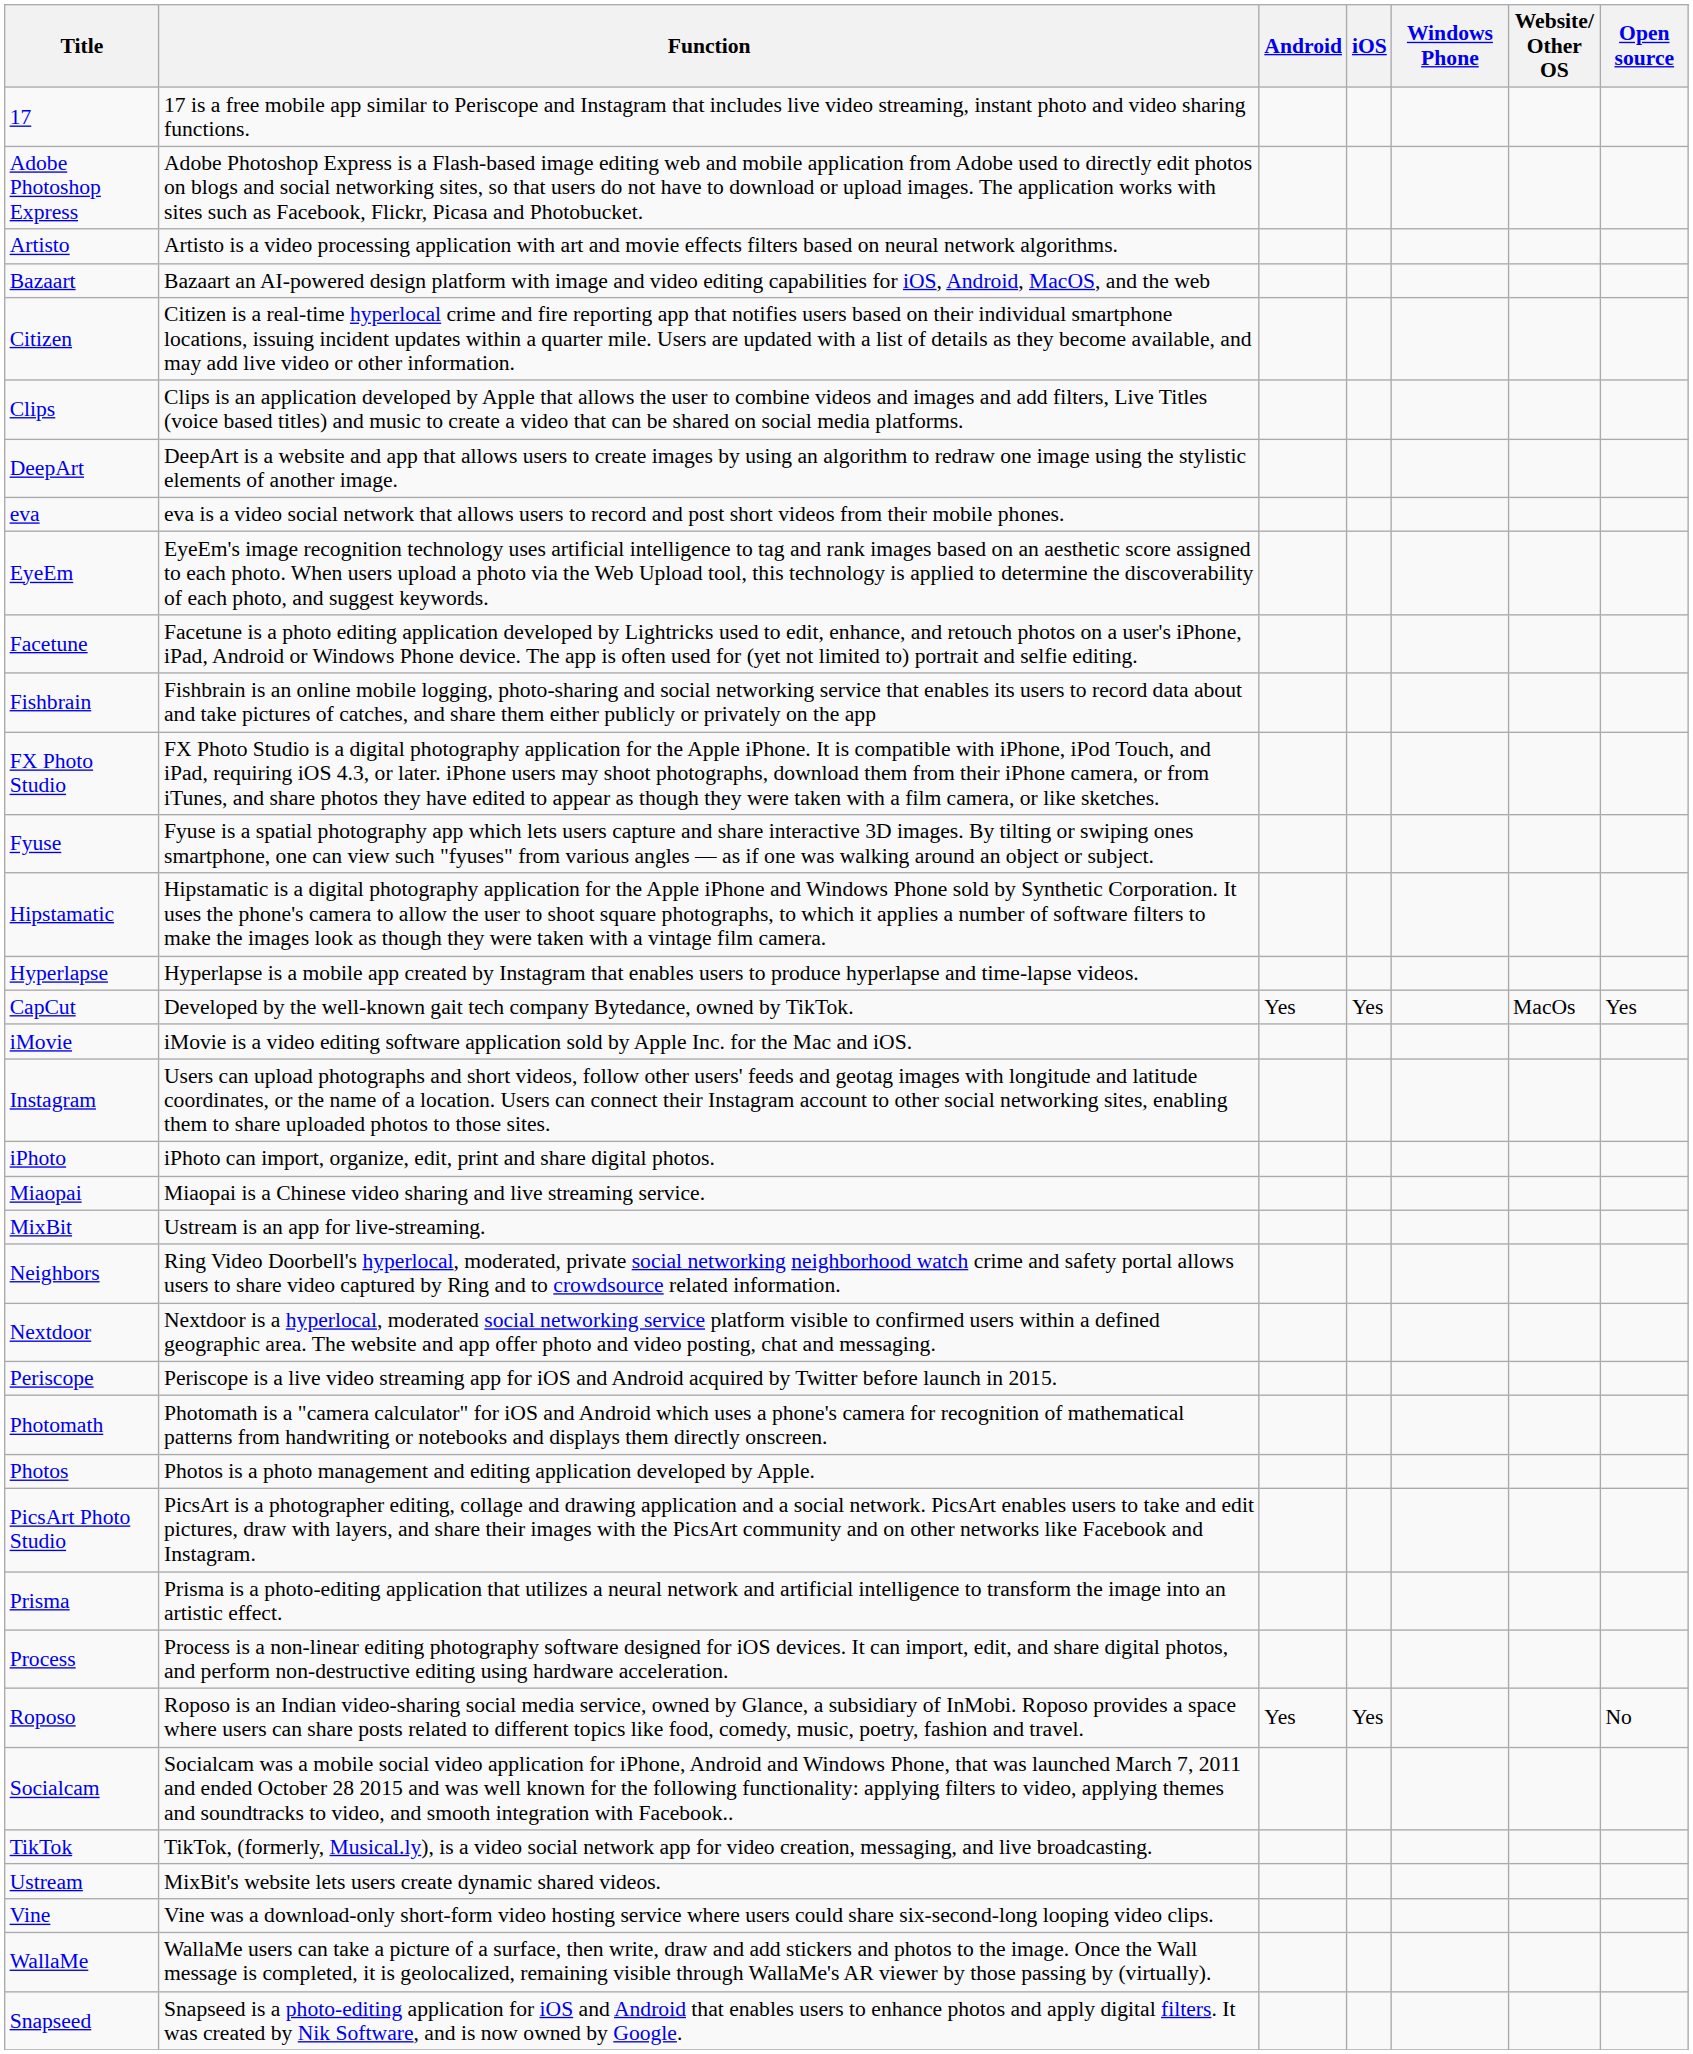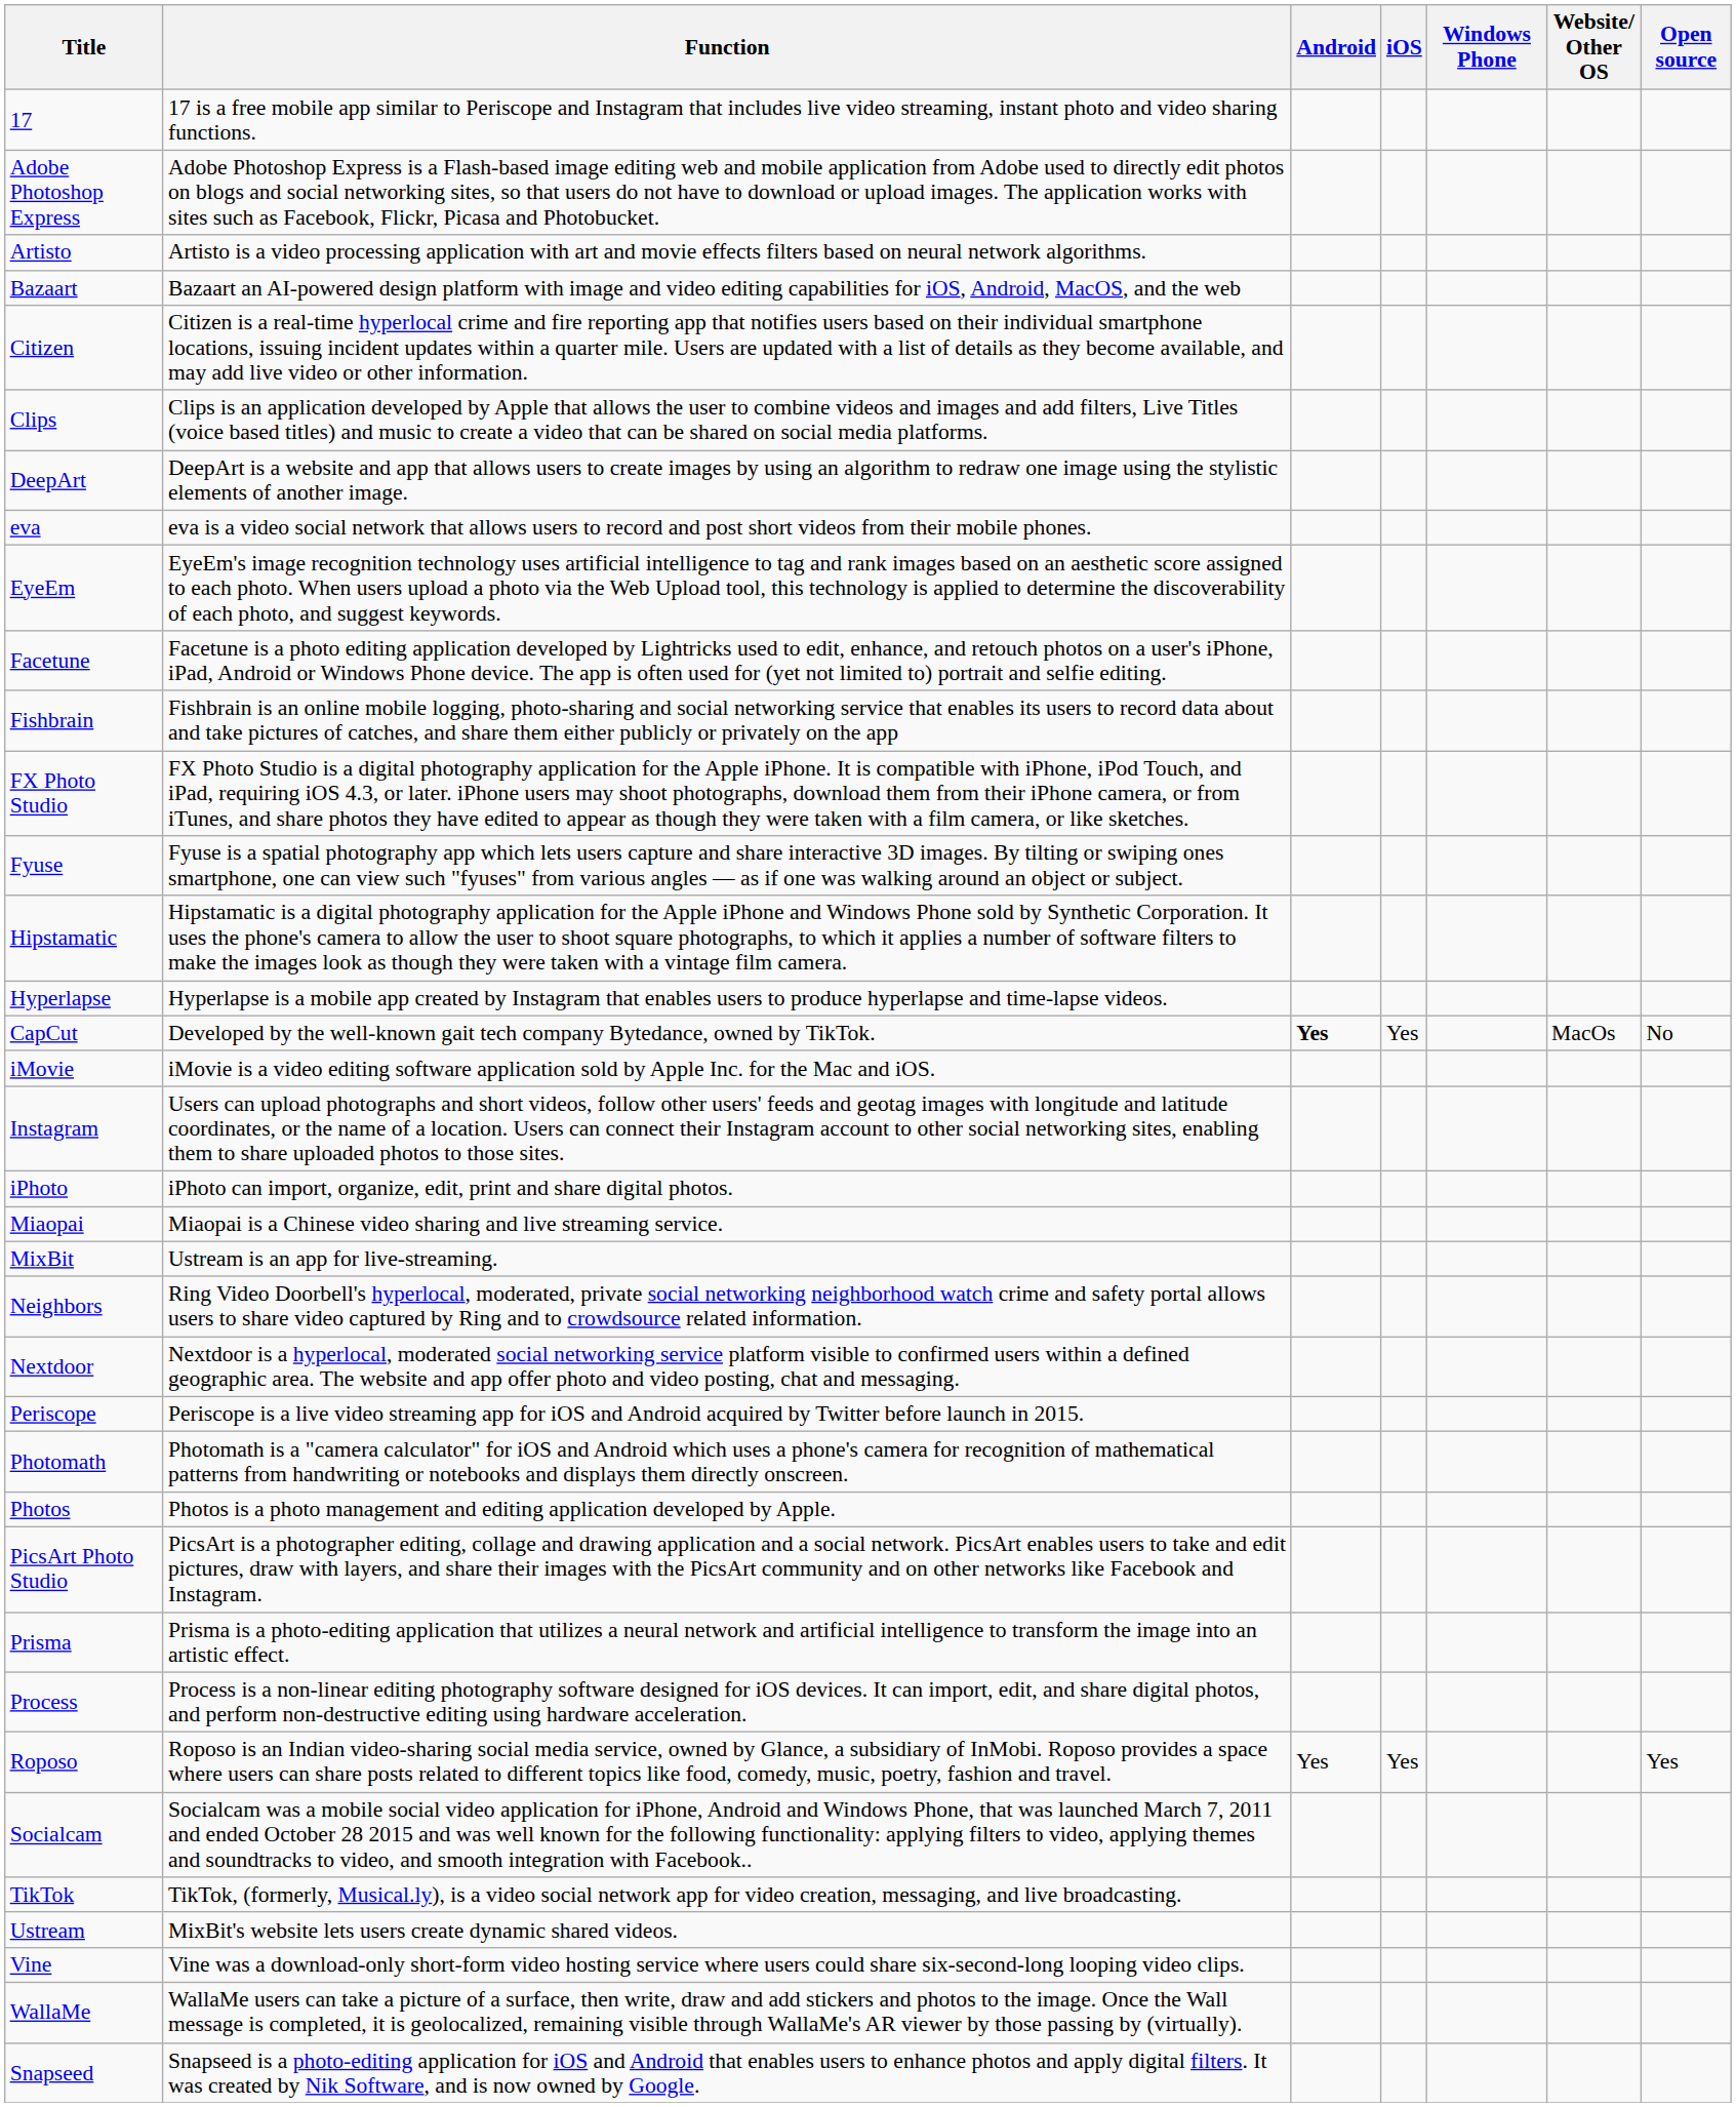CapCut | Android: normal -> bold
CapCut | Open source: Yes -> No
Roposo | Open source: No -> Yes
